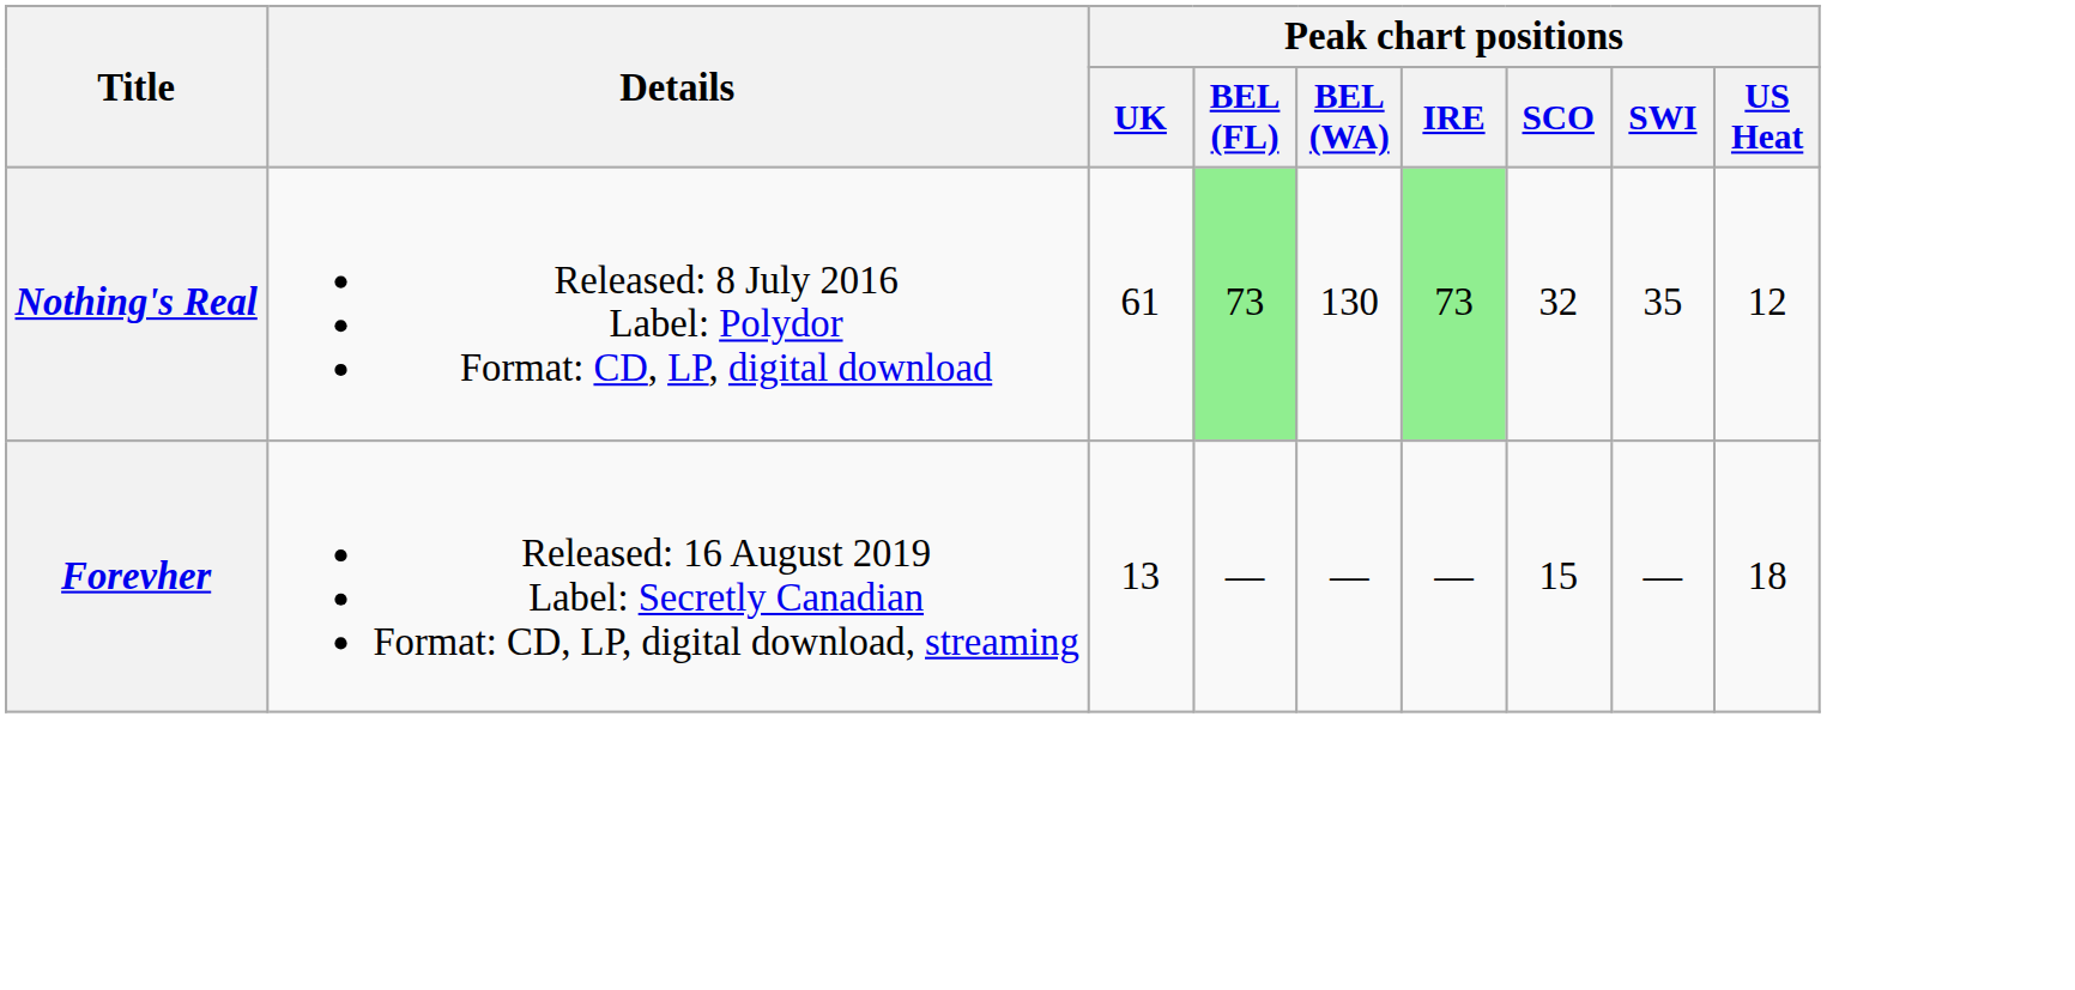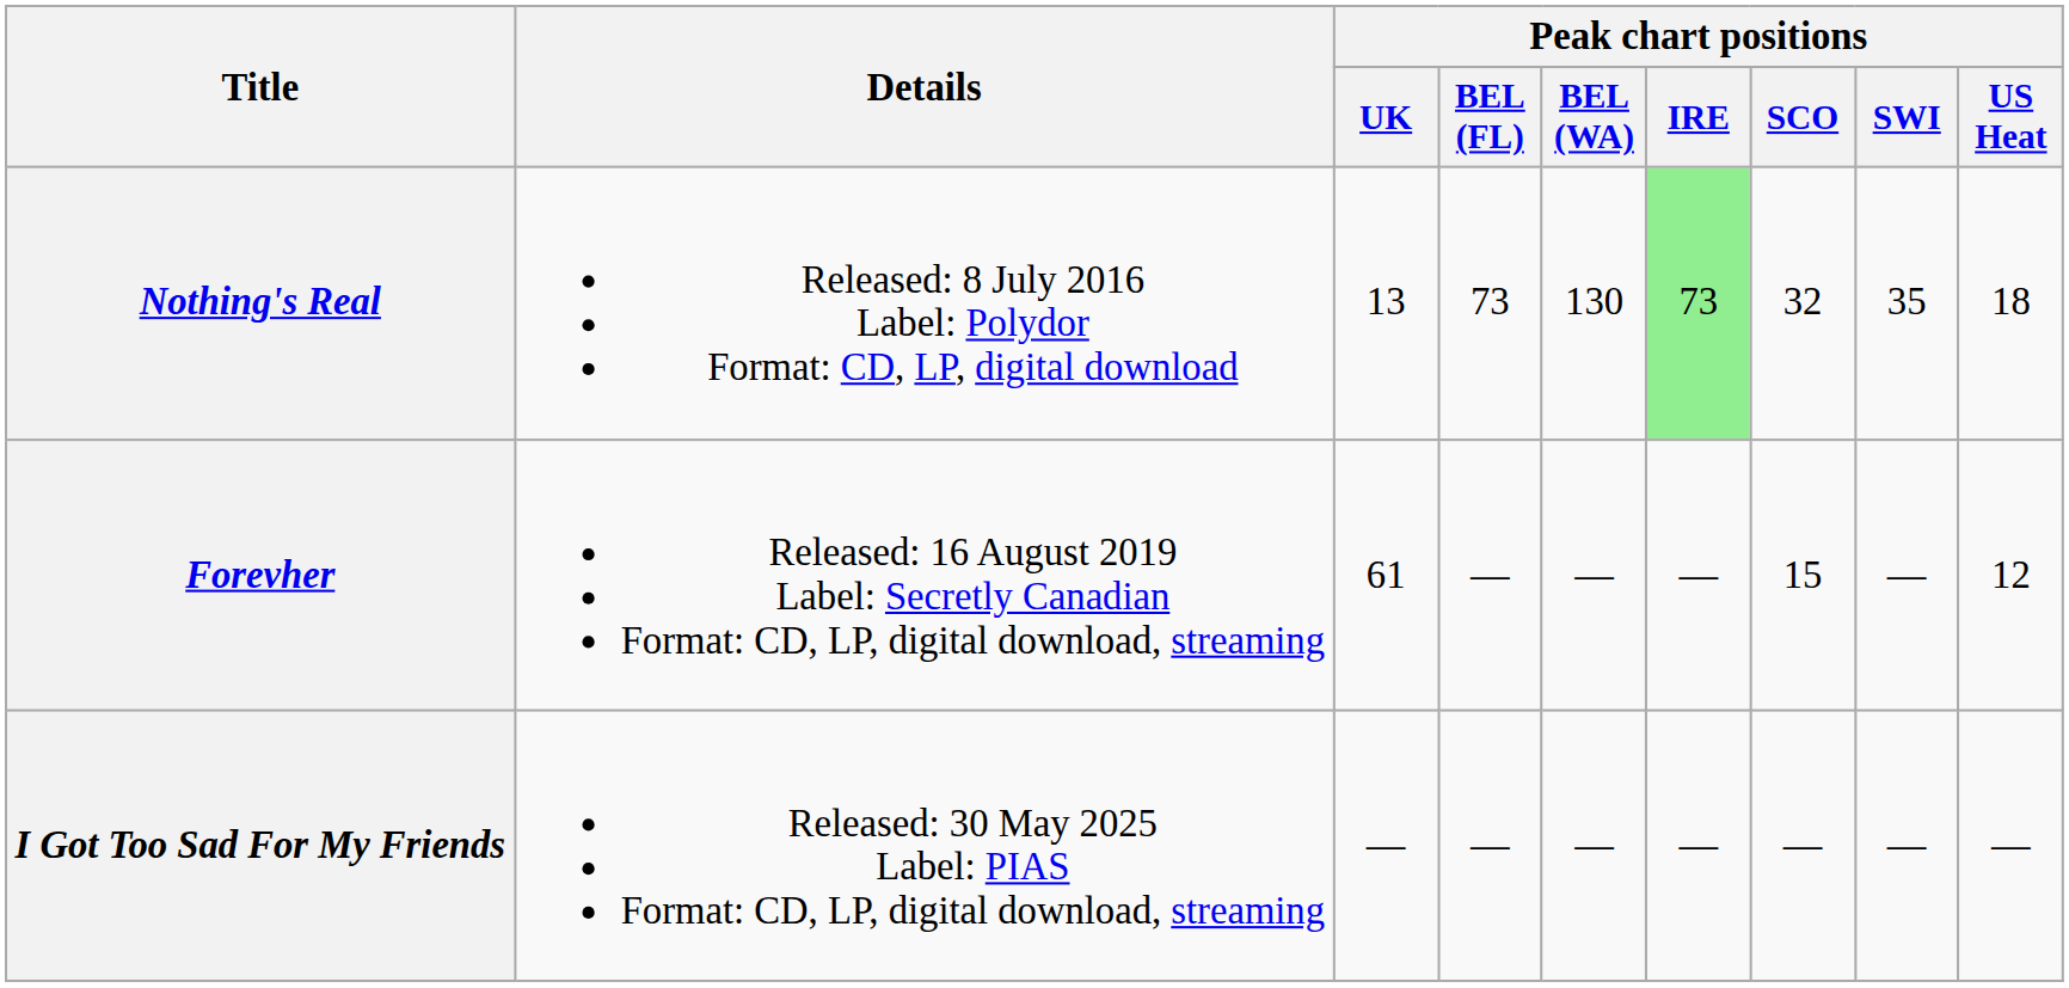Nothing's Real | Peak chart positions / UK: 61 -> 13
Nothing's Real | Peak chart positions / BEL (FL): lightgreen background -> no background
Nothing's Real | Peak chart positions / US Heat: 12 -> 18
Forevher | Peak chart positions / UK: 13 -> 61
Forevher | Peak chart positions / US Heat: 18 -> 12
+ row: I Got Too Sad For My Friends | Released: 30 May 2025 Label: PIAS Format: CD, LP, digital download, streaming | — | — | — | — | — | — | —
